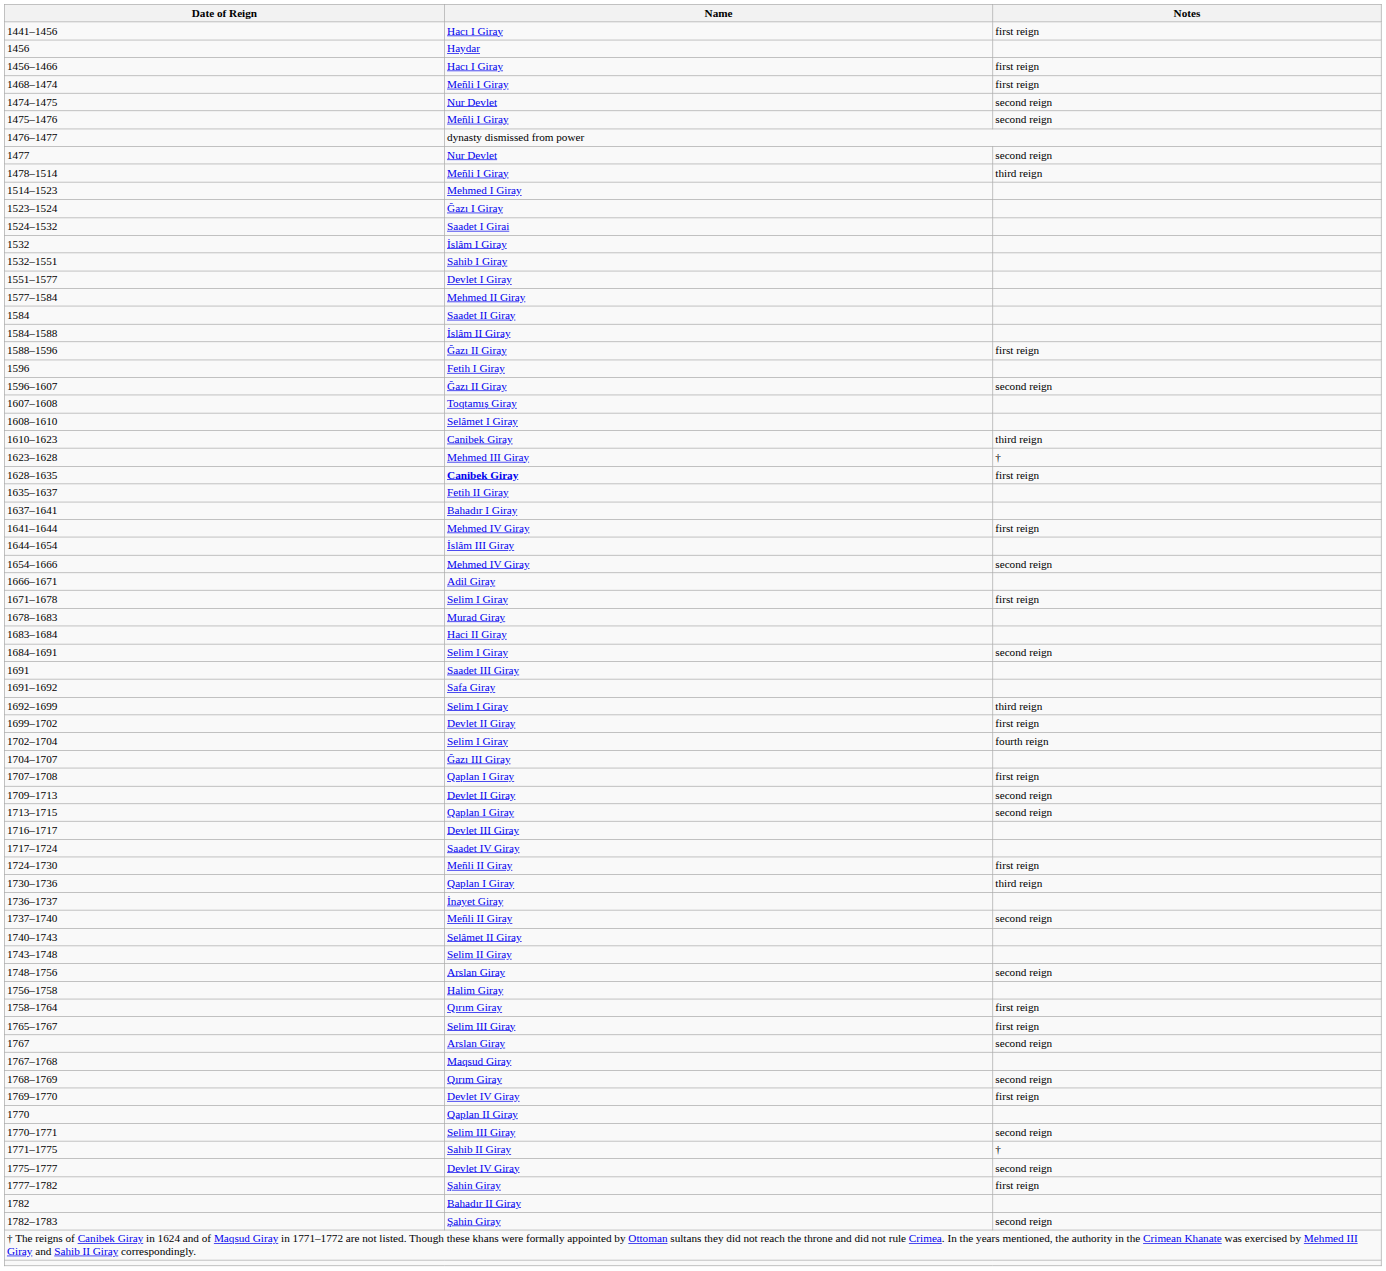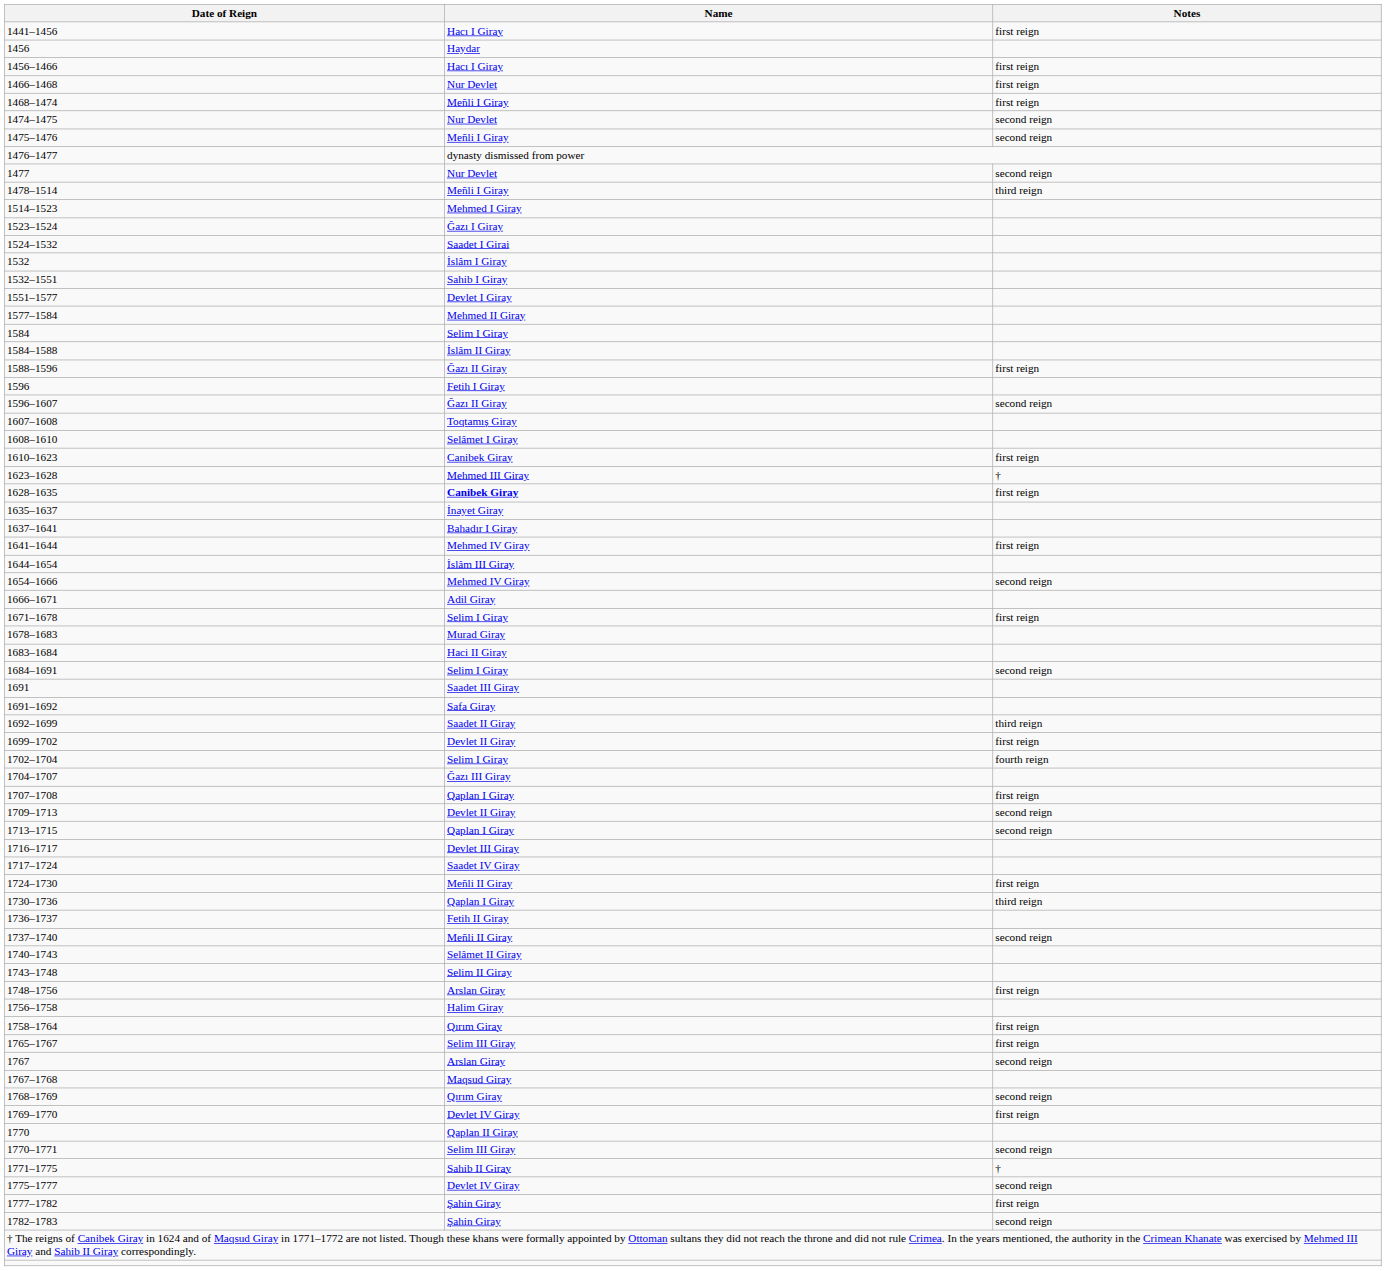+ row: 1466–1468 | Nur Devlet | first reign
1584 | Name: Saadet II Giray -> Selim I Giray
1610–1623 | Notes: third reign -> first reign
1635–1637 | Name: Fetih II Giray -> İnayet Giray
1692–1699 | Name: Selim I Giray -> Saadet II Giray
1736–1737 | Name: İnayet Giray -> Fetih II Giray
1748–1756 | Notes: second reign -> first reign
- row: 1782 | Bahadır II Giray
